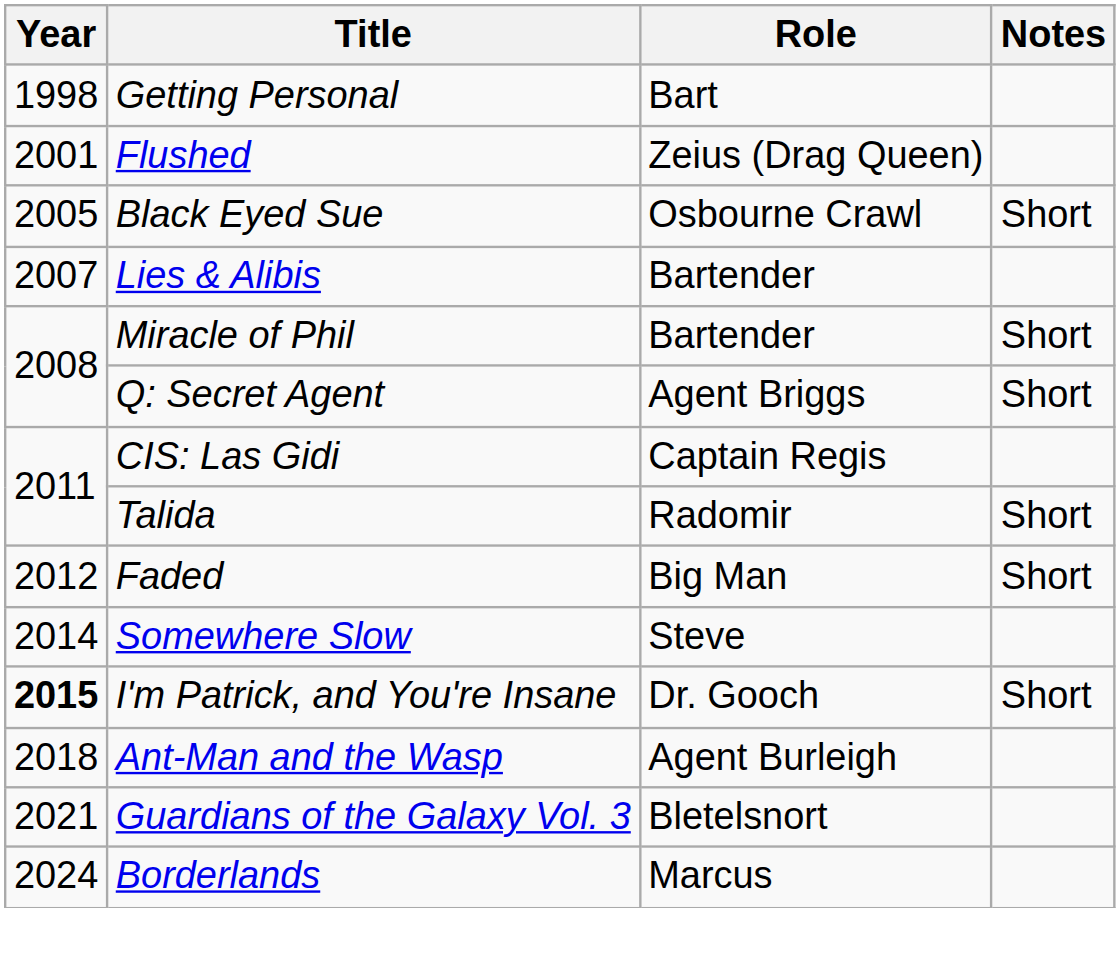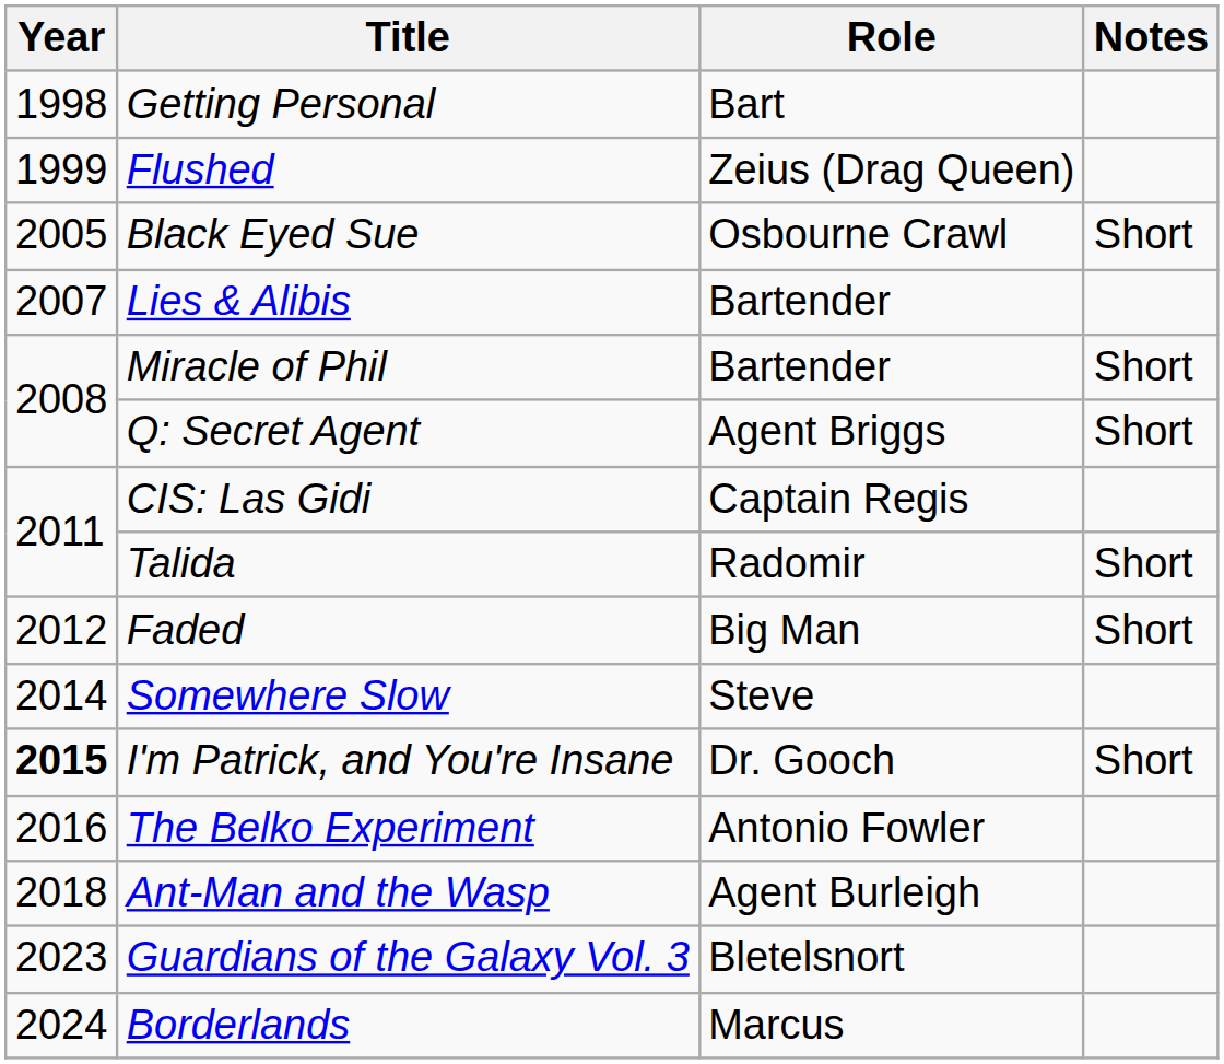Flushed | Year: 2001 -> 1999
+ row: 2016 | The Belko Experiment | Antonio Fowler
Guardians of the Galaxy Vol. 3 | Year: 2021 -> 2023
